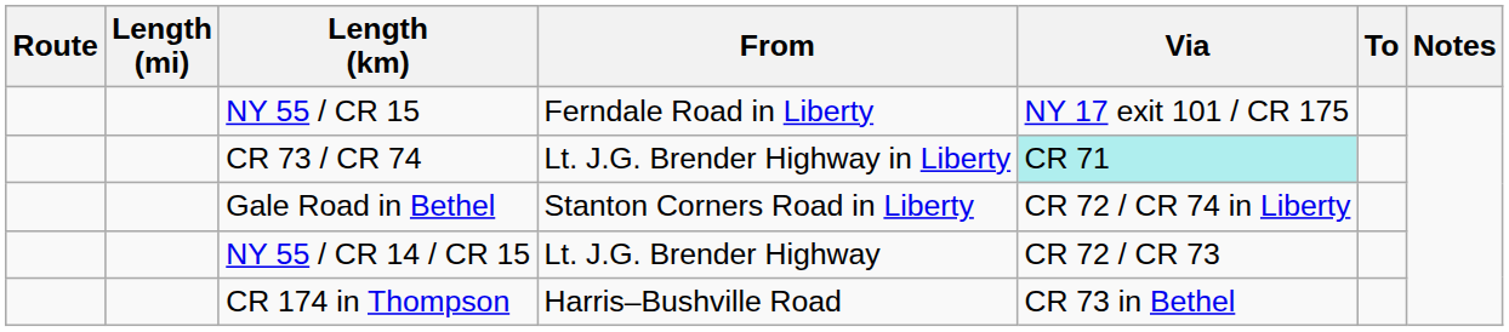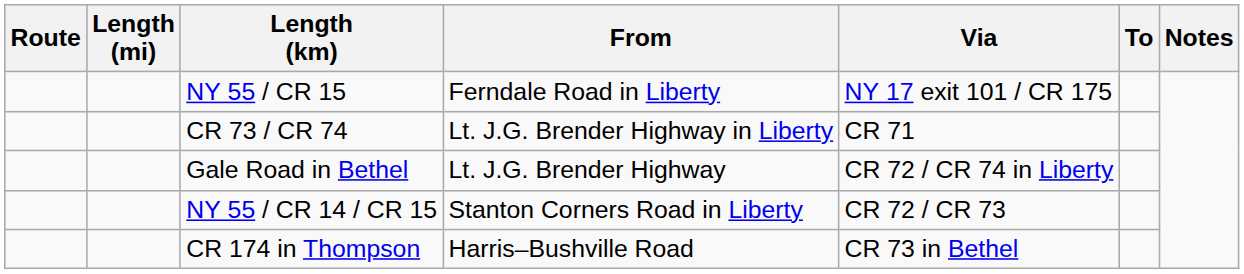CR 73 / CR 74 | Via: paleturquoise background -> no background
Gale Road in Bethel | From: Stanton Corners Road in Liberty -> Lt. J.G. Brender Highway
NY 55 / CR 14 / CR 15 | From: Lt. J.G. Brender Highway -> Stanton Corners Road in Liberty
